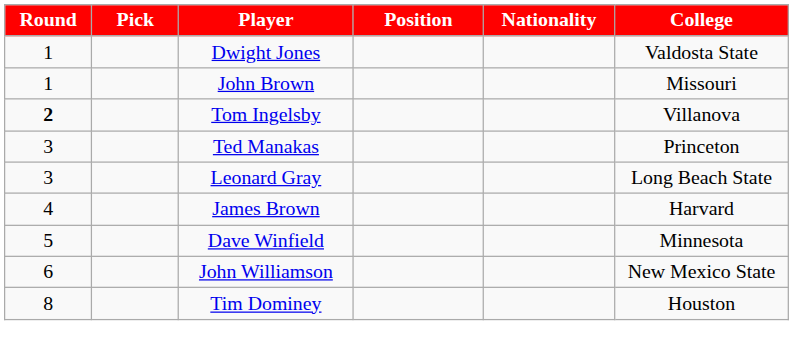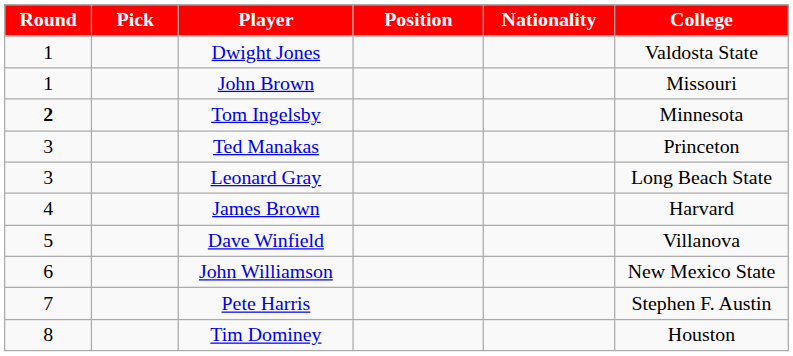Tom Ingelsby | College: Villanova -> Minnesota
Dave Winfield | College: Minnesota -> Villanova
+ row: 7 | Pete Harris | Stephen F. Austin
